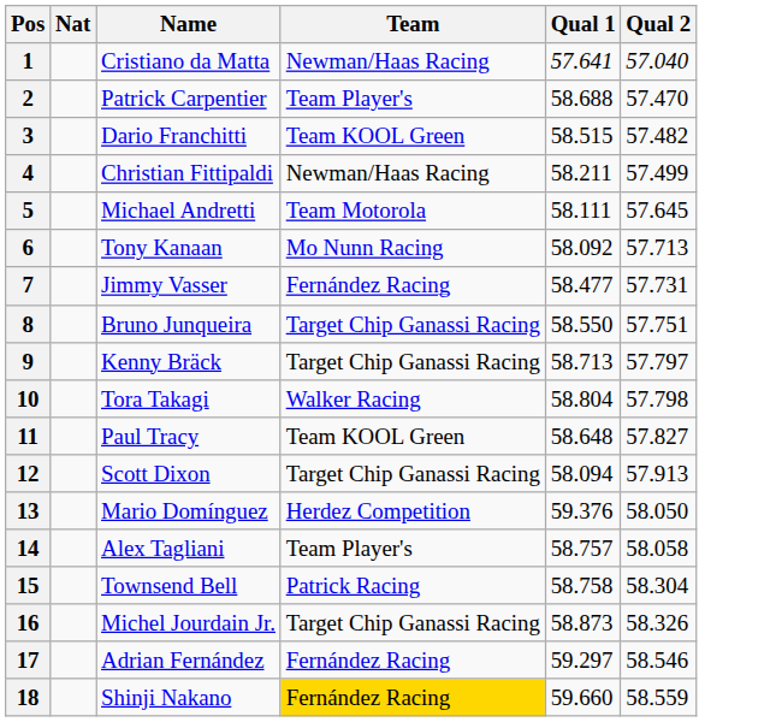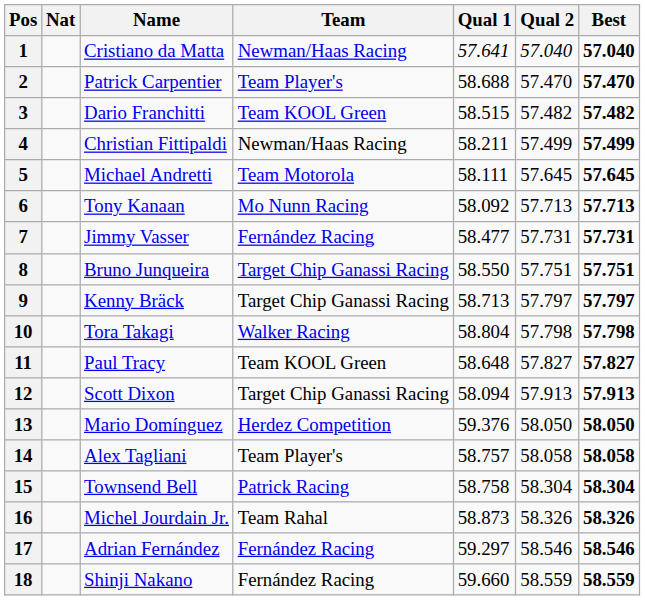+ column: Best | 57.040 | 57.470 | 57.482 | 57.499 | 57.645 | 57.713 | 57.731 | 57.751 | 57.797 | 57.798 | 57.827 | 57.913 | 58.050 | 58.058 | 58.304 | 58.326 | 58.546 | 58.559
16 | Team: Target Chip Ganassi Racing -> Team Rahal
18 | Team: gold background -> no background
